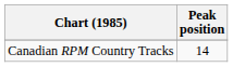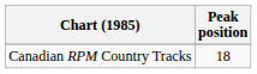Canadian RPM Country Tracks | Peak position: 14 -> 18
